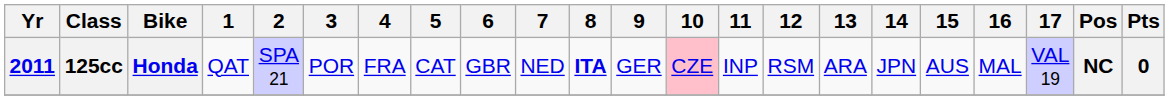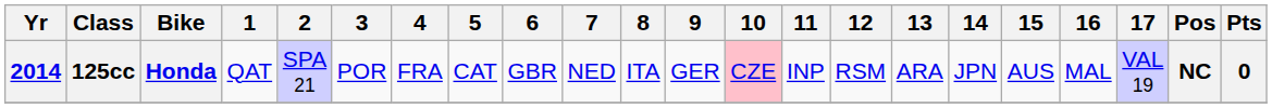125cc | Yr: 2011 -> 2014
125cc | 8: bold -> normal
